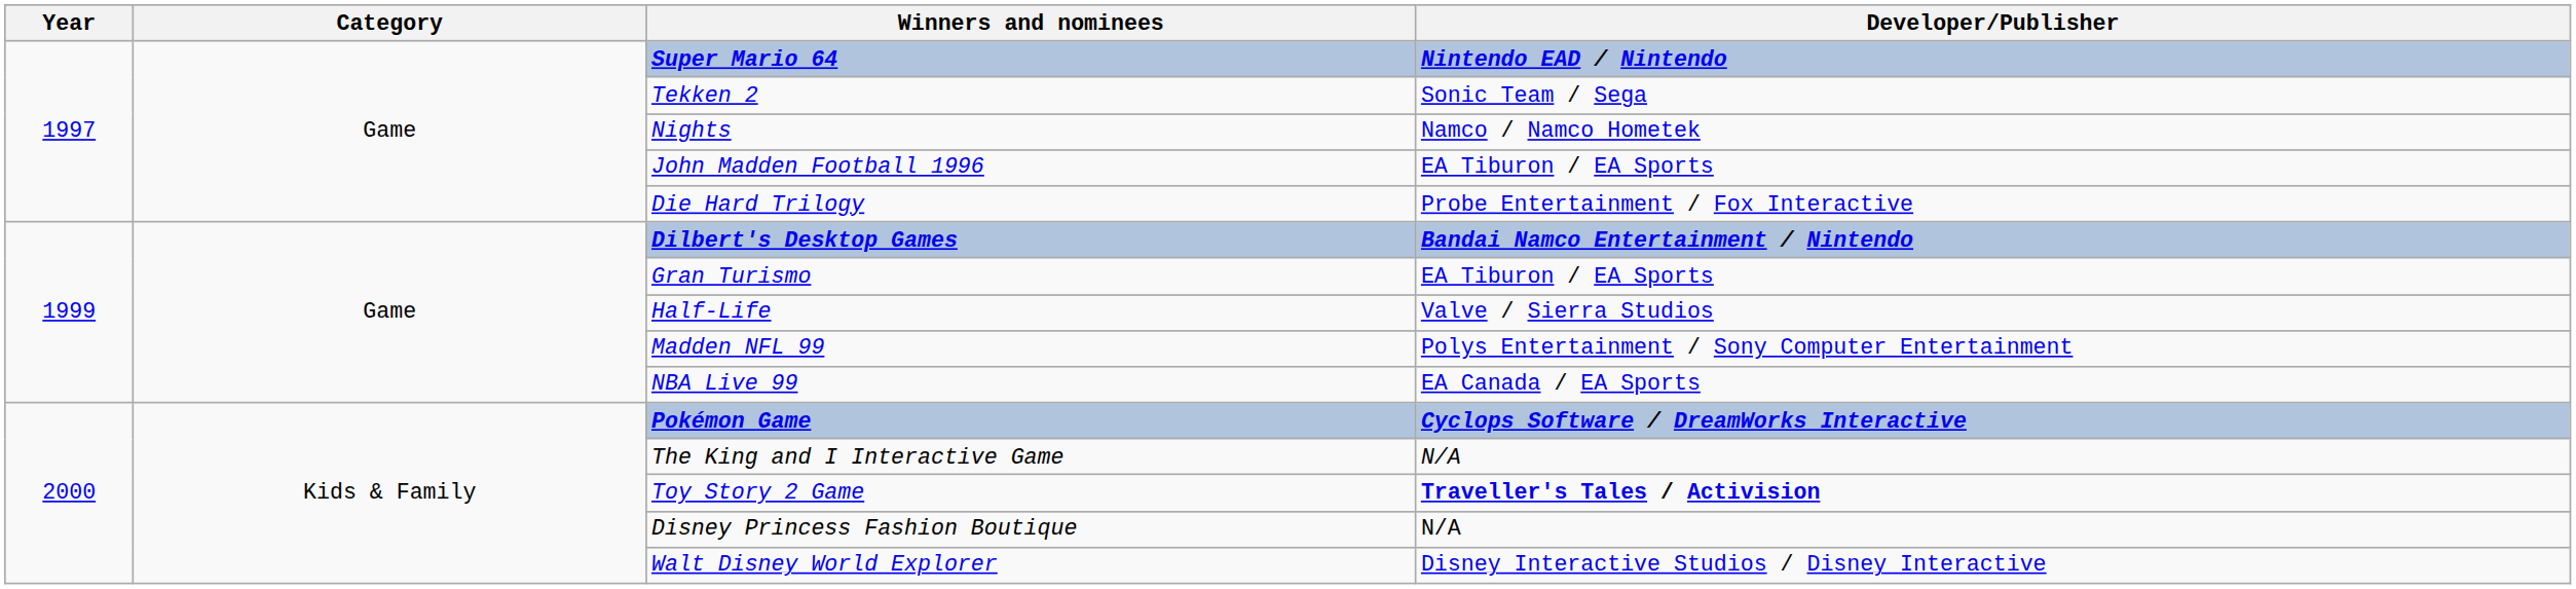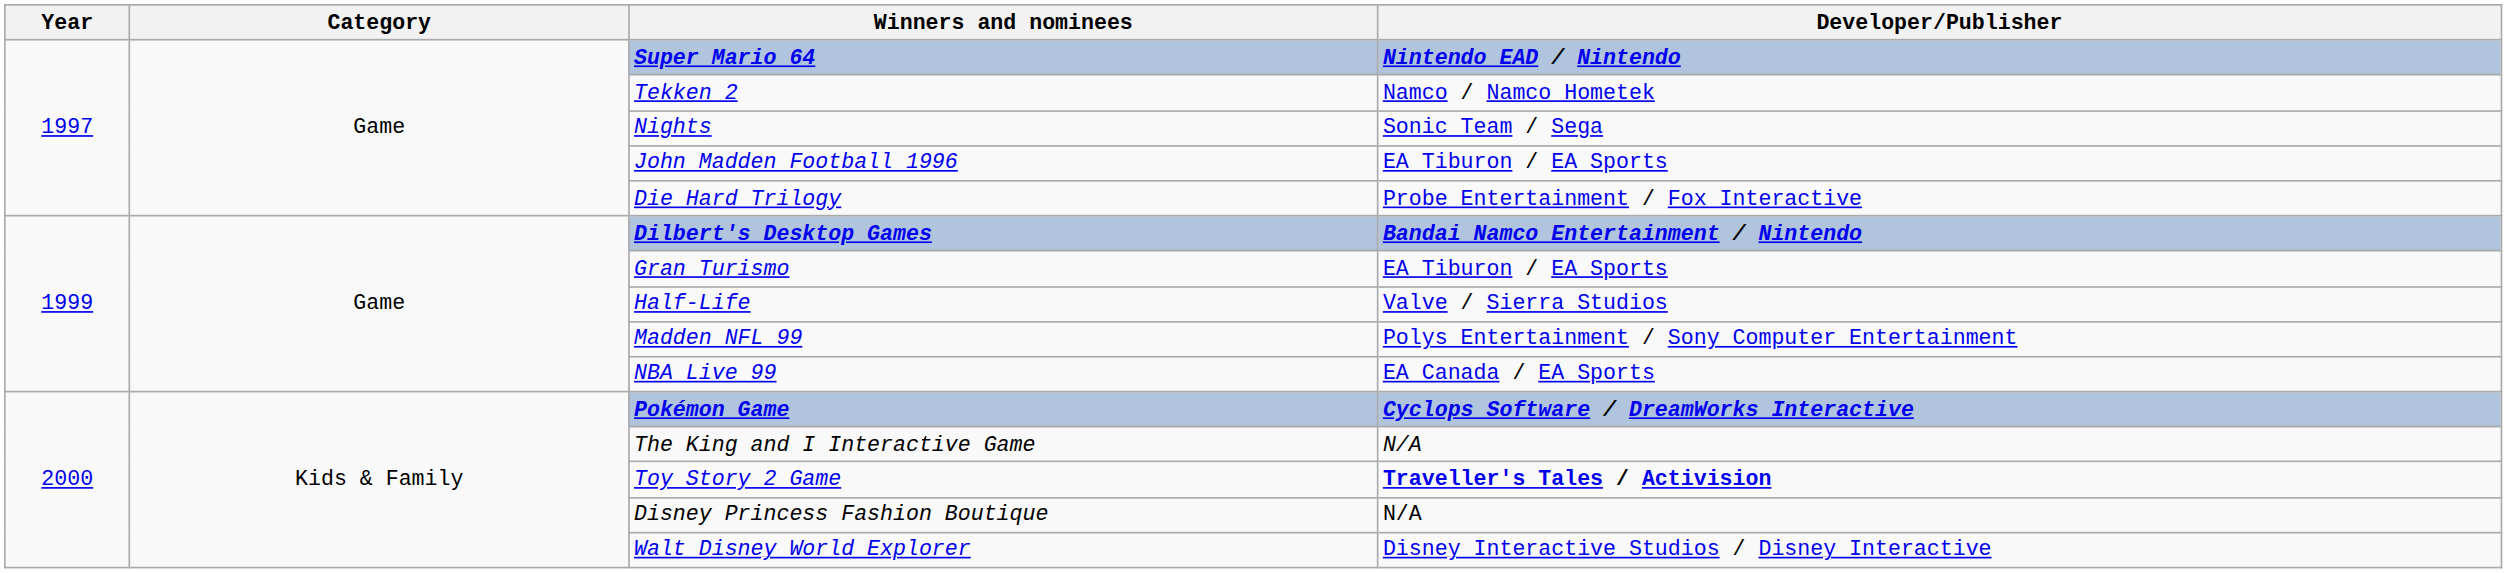Tekken 2 | Developer/Publisher: Sonic Team / Sega -> Namco / Namco Hometek
Nights | Developer/Publisher: Namco / Namco Hometek -> Sonic Team / Sega
